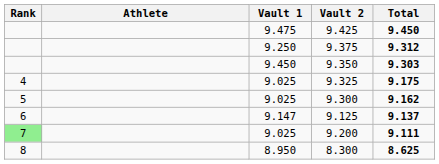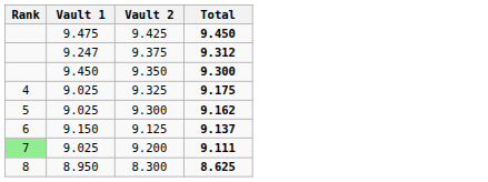- column: Athlete
9.375 | Vault 1: 9.250 -> 9.247
9.350 | Total: 9.303 -> 9.300
9.125 | Vault 1: 9.147 -> 9.150
